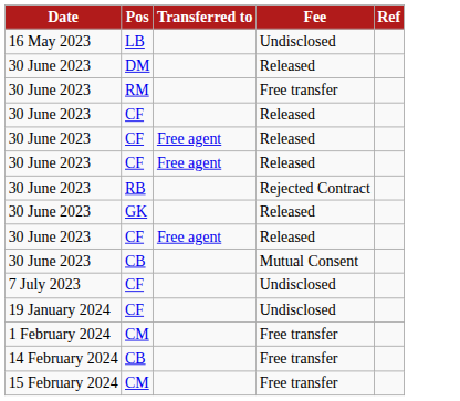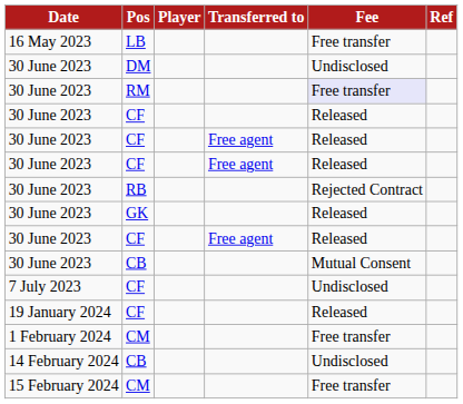+ column: Player
LB | Fee: Undisclosed -> Free transfer
DM | Fee: Released -> Undisclosed
RM | Fee: no background -> lavender background
19 January 2024 / CF | Fee: Undisclosed -> Released
14 February 2024 / CB | Fee: Free transfer -> Undisclosed
